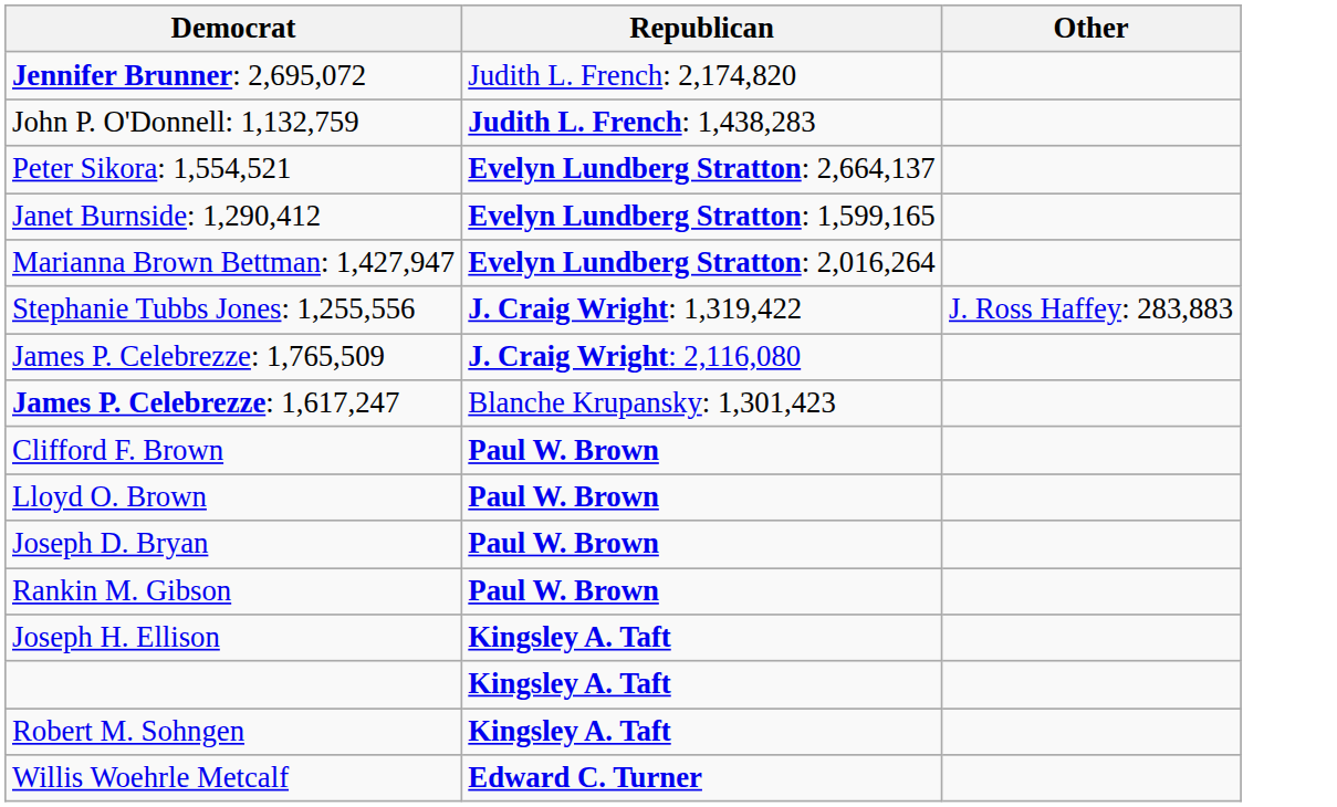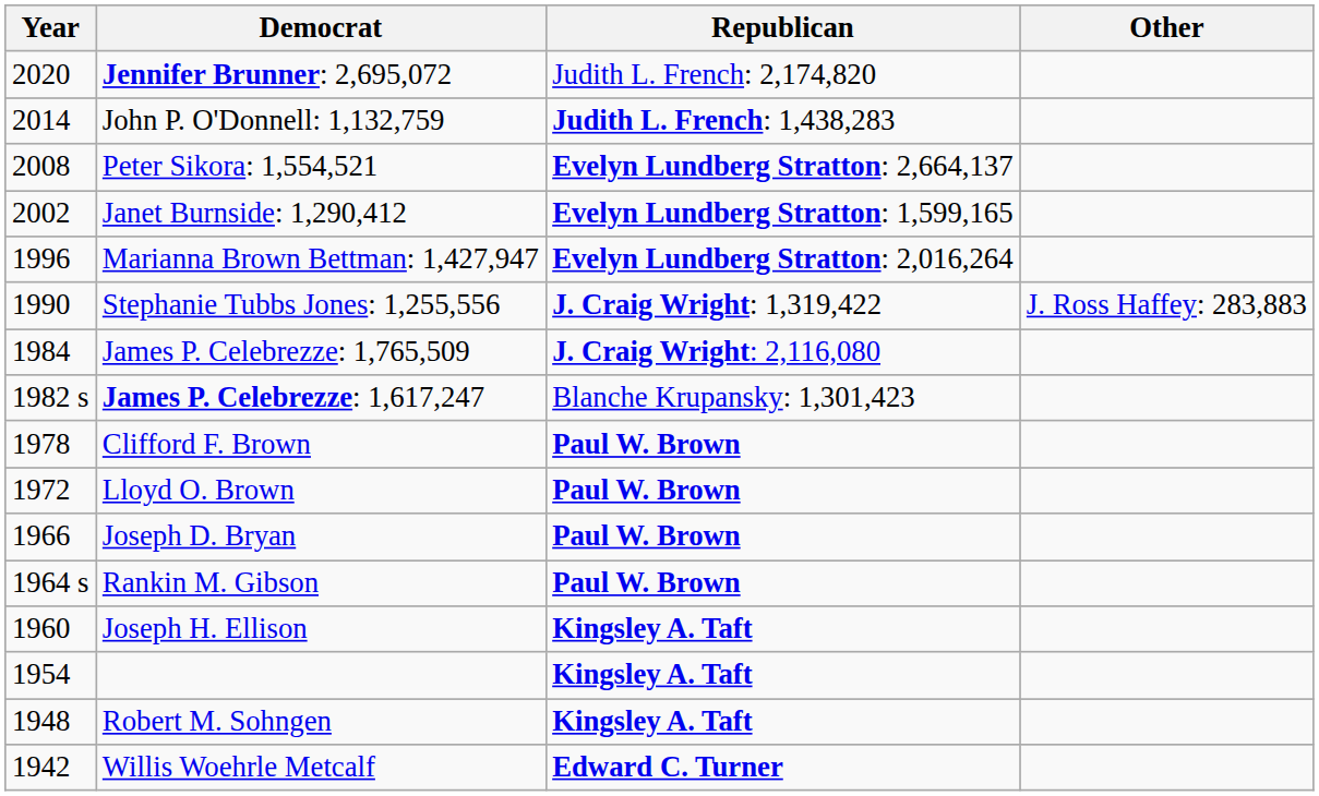+ column: Year | 2020 | 2014 | 2008 | 2002 | 1996 | 1990 | 1984 | 1982 s | 1978 | 1972 | 1966 | 1964 s | 1960 | 1954 | 1948 | 1942
